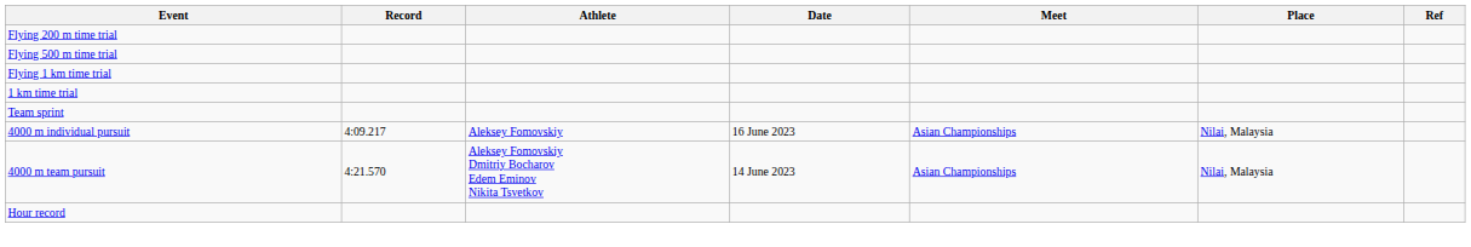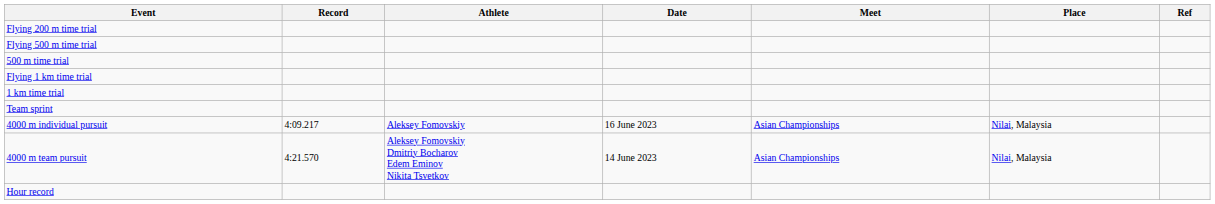+ row: 500 m time trial
